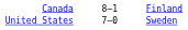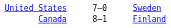rows swapped: United States <-> Canada
